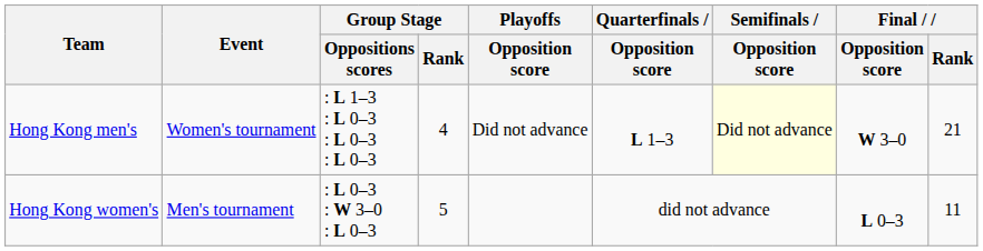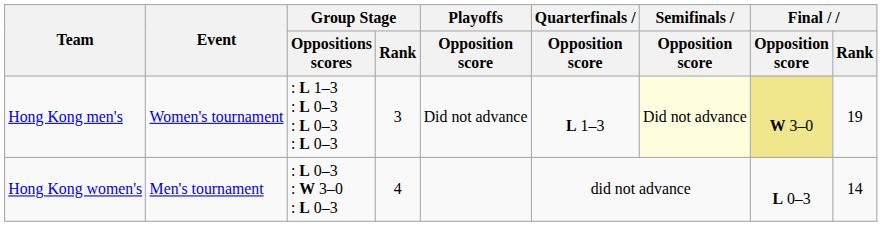Hong Kong men's | Group Stage / Rank: 4 -> 3
Hong Kong men's | Final / Opposition score: no background -> khaki background
Hong Kong men's | Final / Rank: 21 -> 19
Hong Kong women's | Group Stage / Rank: 5 -> 4
Hong Kong women's | Final / Rank: 11 -> 14
